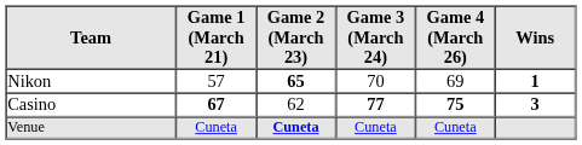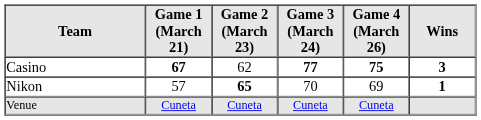rows swapped: Casino <-> Nikon
Venue | Game 2 (March 23): bold -> normal
